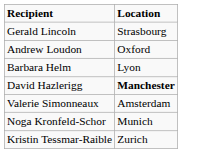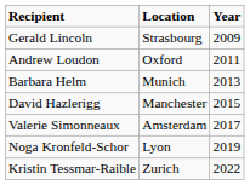+ column: Year | 2009 | 2011 | 2013 | 2015 | 2017 | 2019 | 2022
Barbara Helm | Location: Lyon -> Munich
David Hazlerigg | Location: bold -> normal
Noga Kronfeld-Schor | Location: Munich -> Lyon
